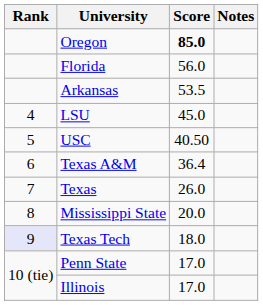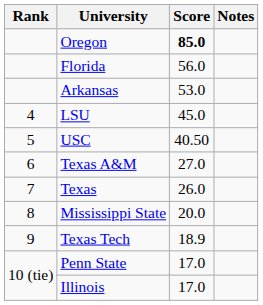Arkansas | Score: 53.5 -> 53.0
Texas A&M | Score: 36.4 -> 27.0
Texas Tech | Rank: lavender background -> no background
Texas Tech | Score: 18.0 -> 18.9
